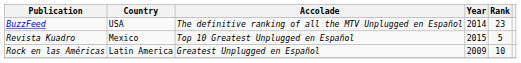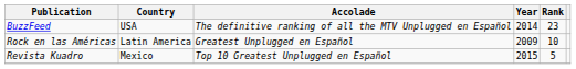rows swapped: Revista Kuadro <-> Rock en las Américas
